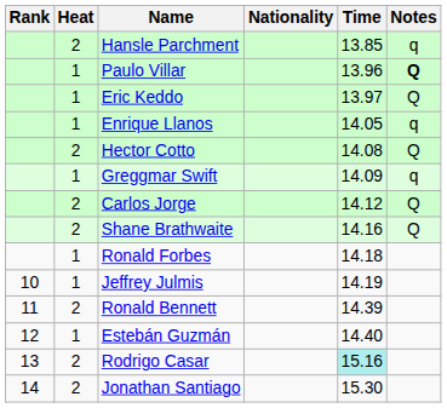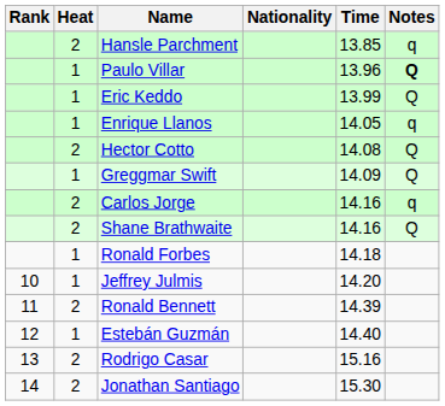Eric Keddo | Time: 13.97 -> 13.99
Greggmar Swift | Notes: q -> Q
Carlos Jorge | Time: 14.12 -> 14.16
Carlos Jorge | Notes: Q -> q
Jeffrey Julmis | Time: 14.19 -> 14.20
Rodrigo Casar | Time: paleturquoise background -> no background
